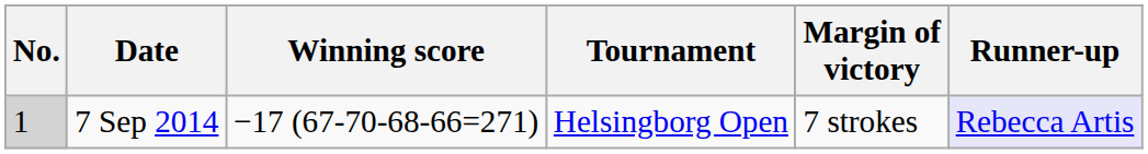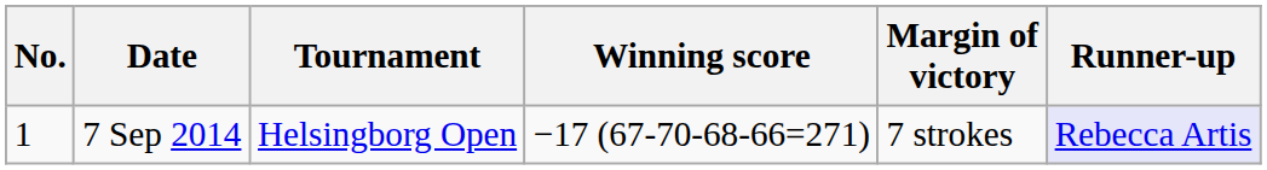columns swapped: Tournament <-> Winning score
7 Sep 2014 | No.: lightgrey background -> no background
